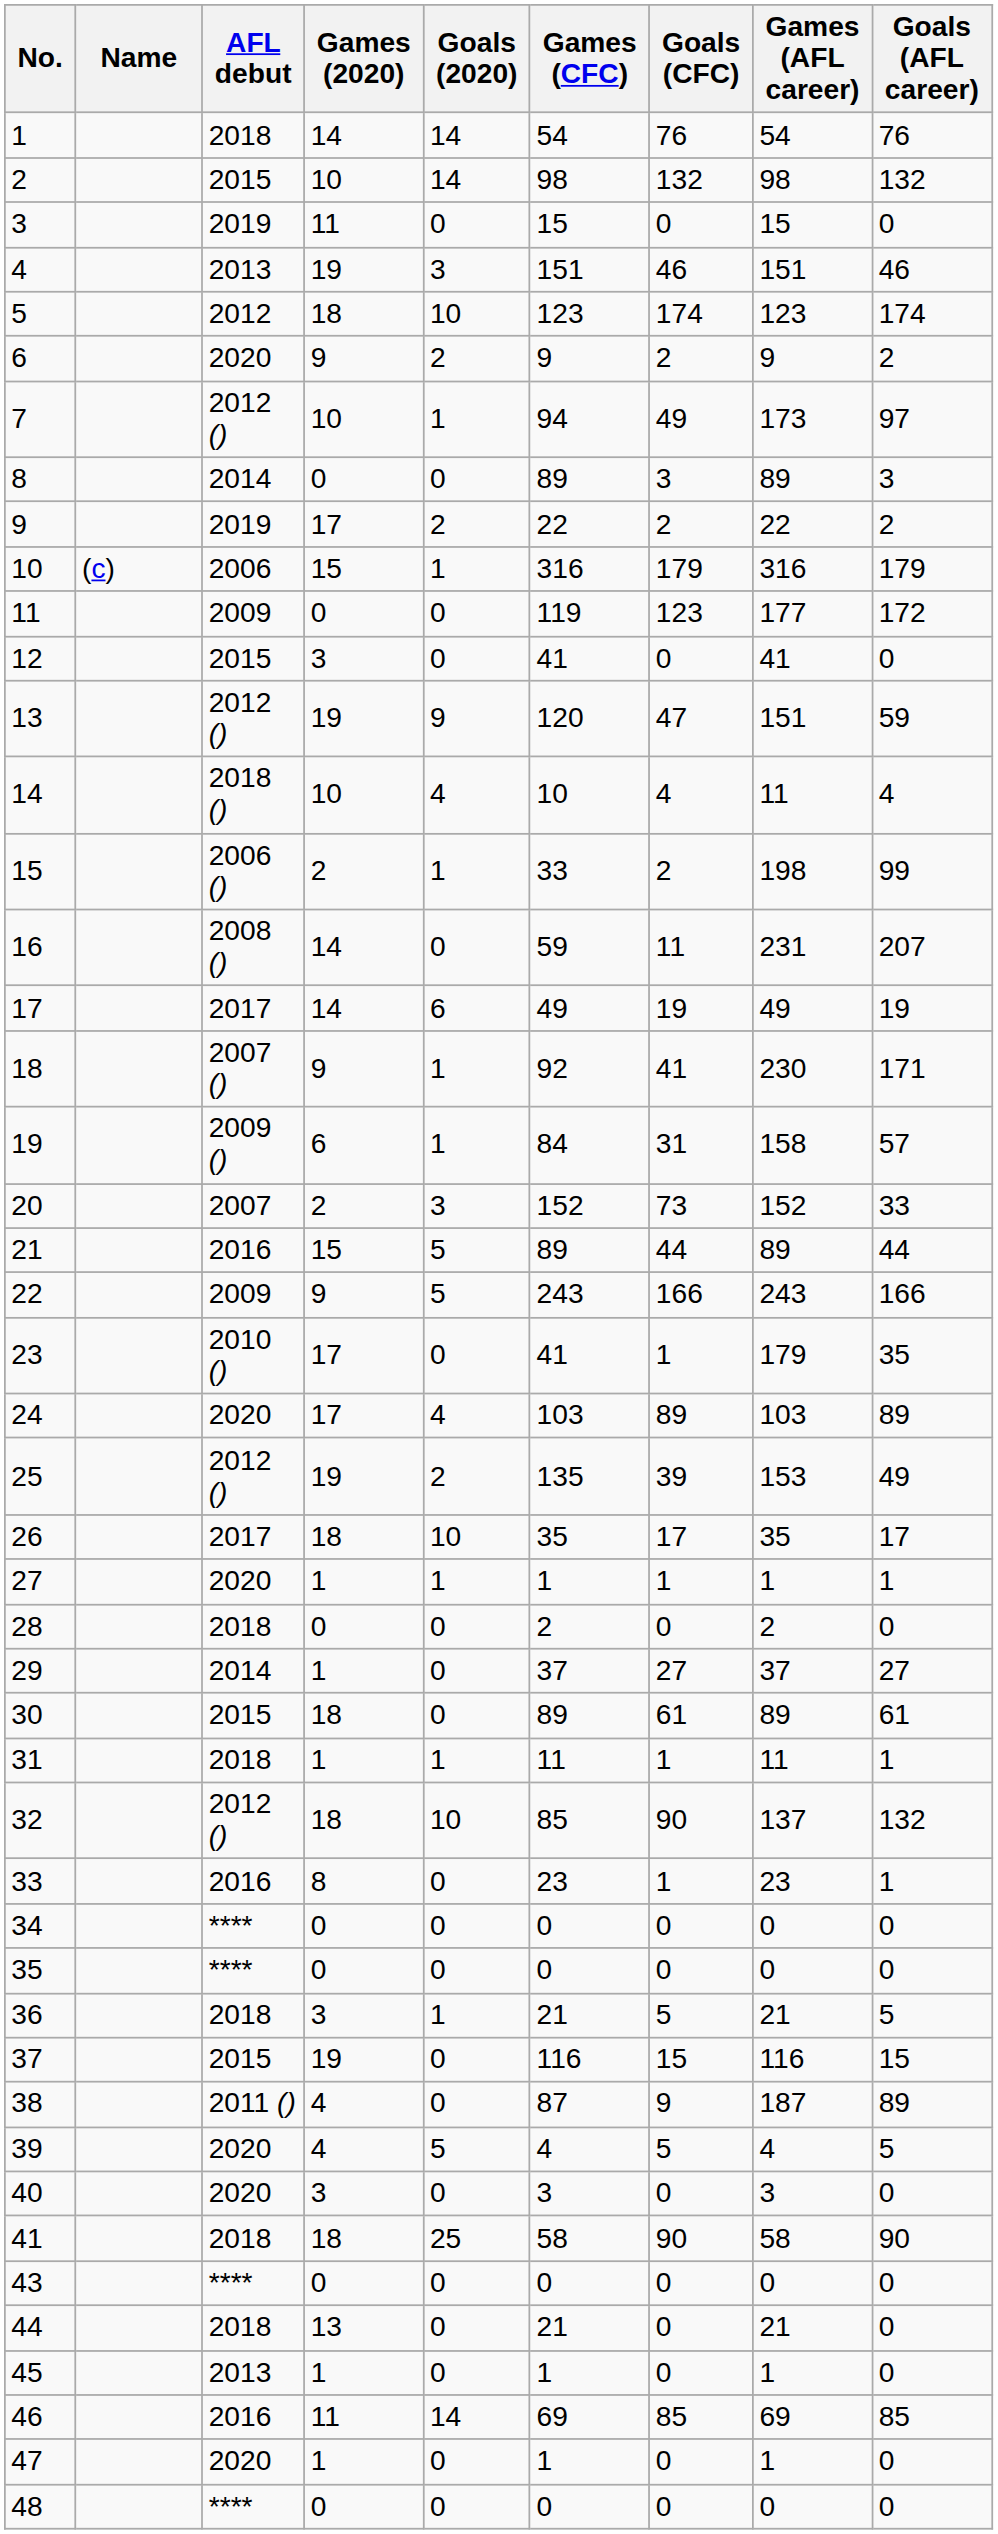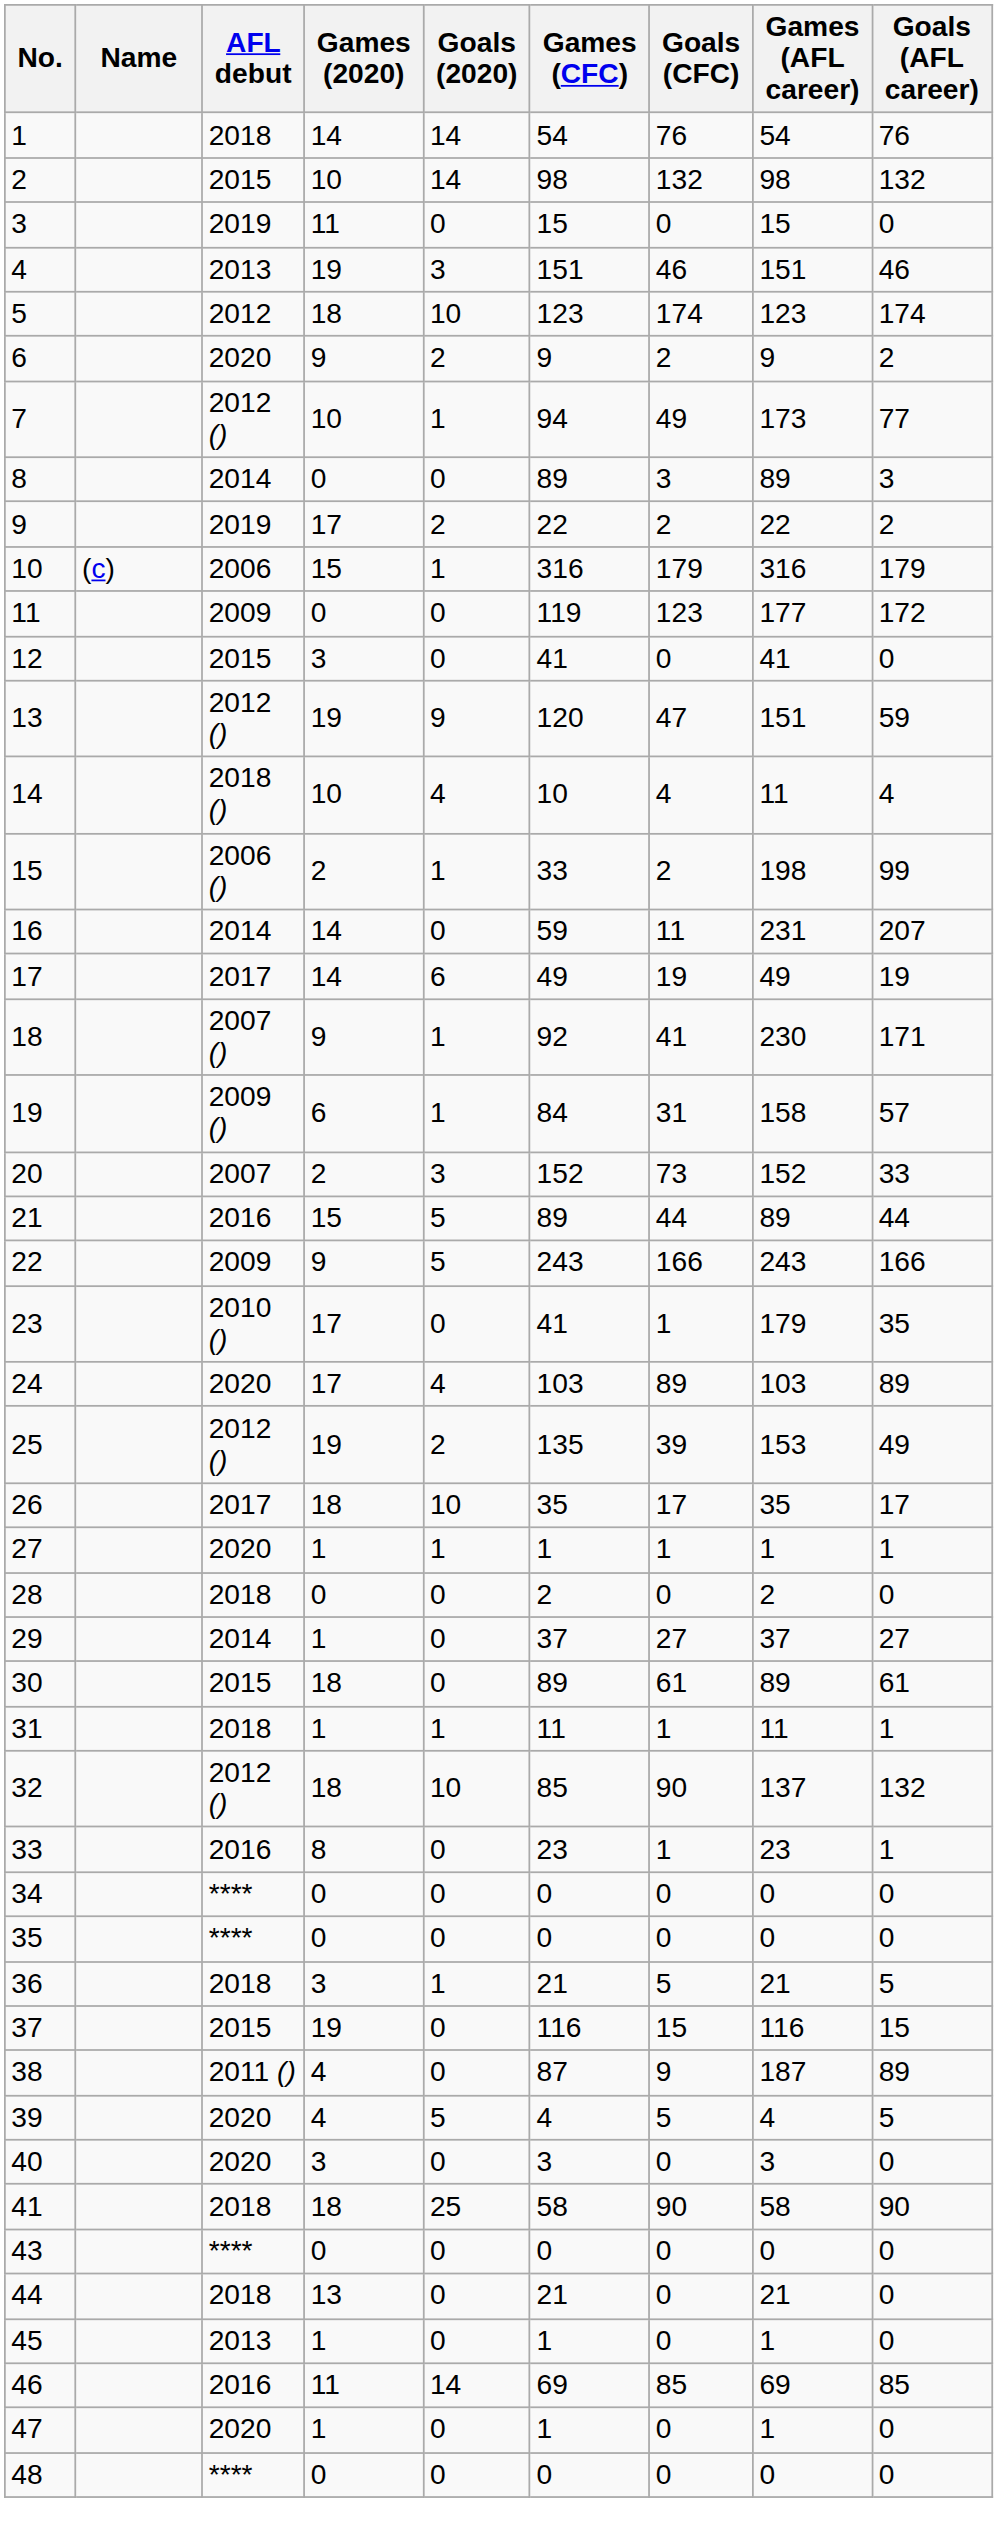7 | Goals (AFL career): 97 -> 77
16 | AFL debut: 2008 () -> 2014
